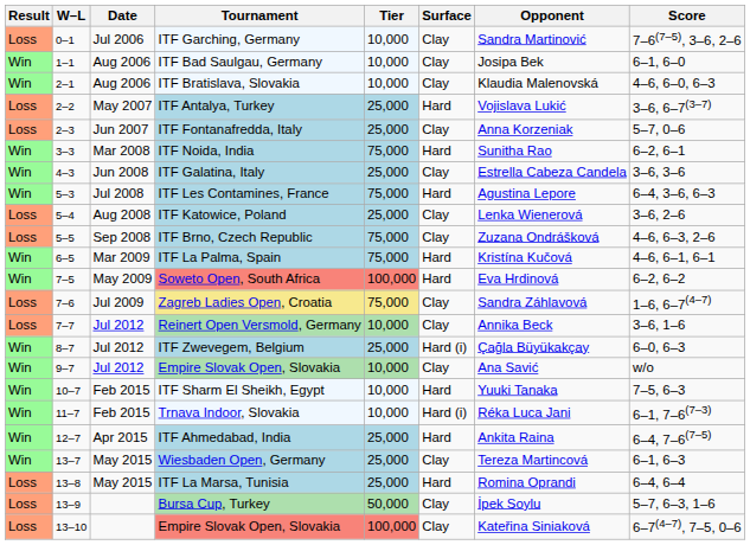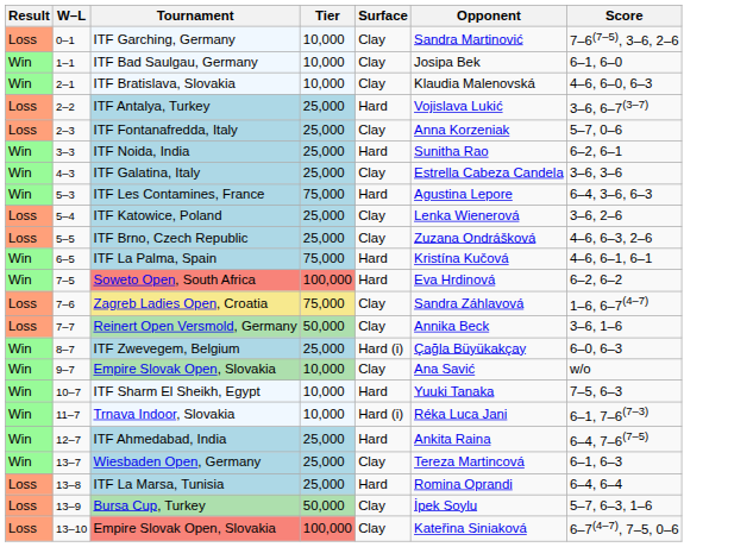- column: Date | Jul 2006 | Aug 2006 | Aug 2006 | May 2007 | Jun 2007 | Mar 2008 | Jun 2008 | Jul 2008 | Aug 2008 | Sep 2008 | Mar 2009 | May 2009 | Jul 2009 | Jul 2012 | Jul 2012 | Jul 2012 | Feb 2015 | Feb 2015 | Apr 2015 | May 2015 | May 2015
ITF Noida, India | Tier: 75,000 -> 25,000
ITF Brno, Czech Republic | Tier: 75,000 -> 25,000
Reinert Open Versmold, Germany | Tier: 10,000 -> 50,000
